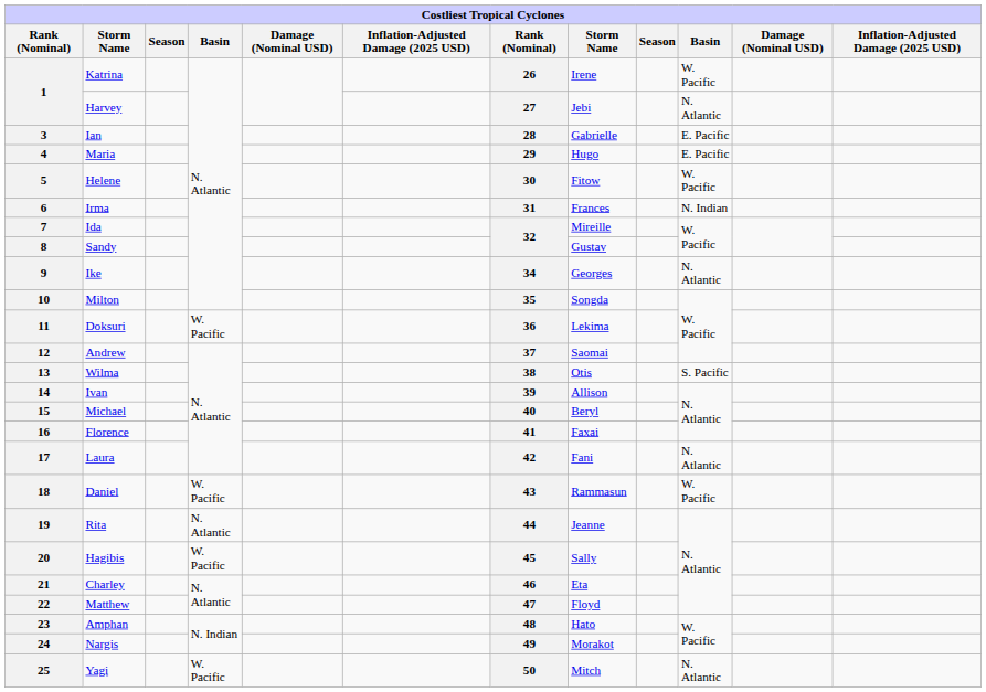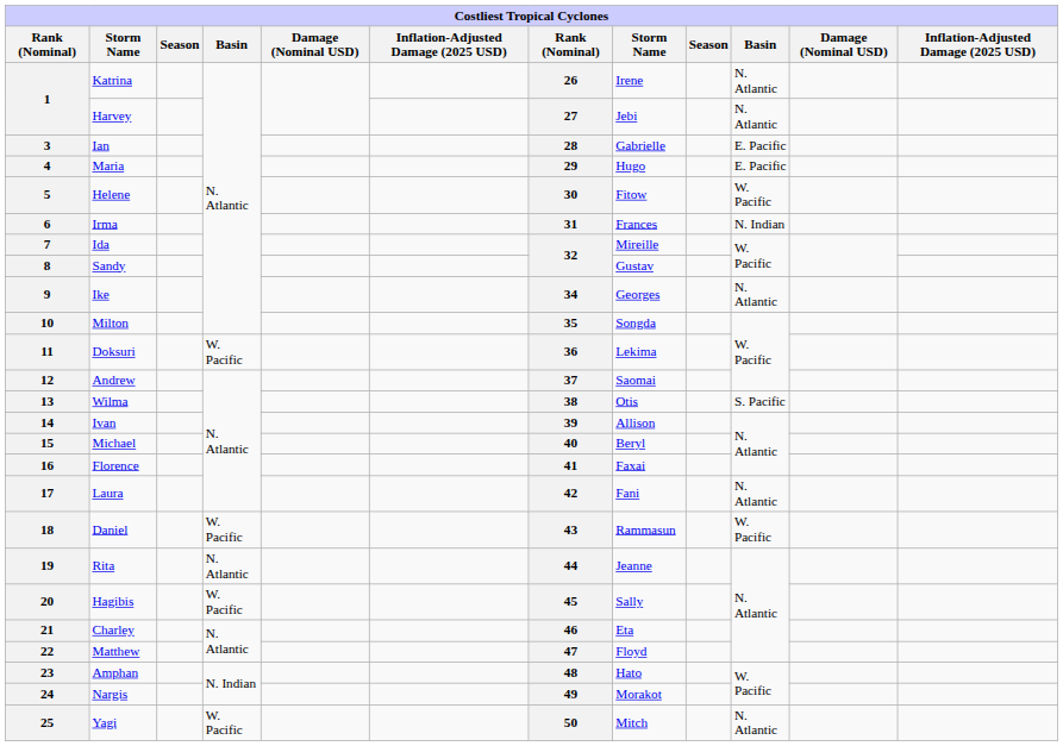1 / Katrina | column 10: W. Pacific -> N. Atlantic
